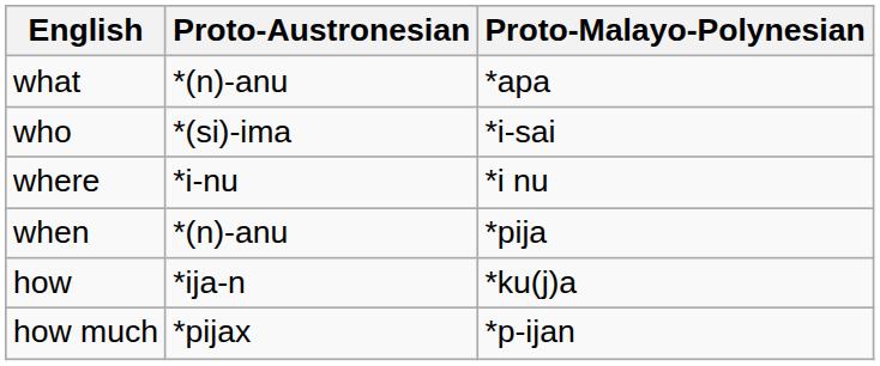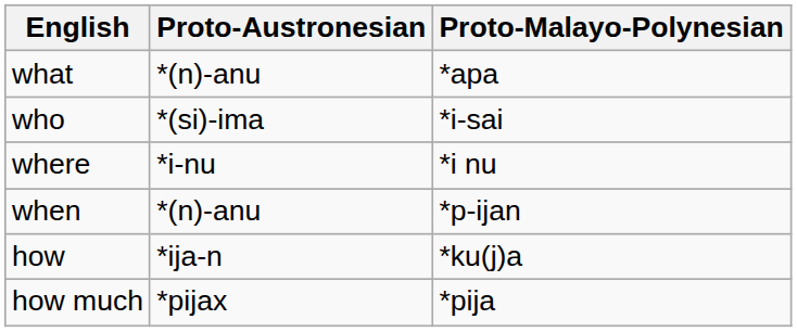when | Proto-Malayo-Polynesian: *pija -> *p-ijan
how much | Proto-Malayo-Polynesian: *p-ijan -> *pija
